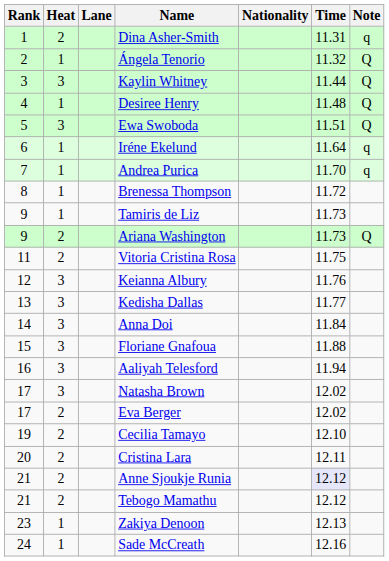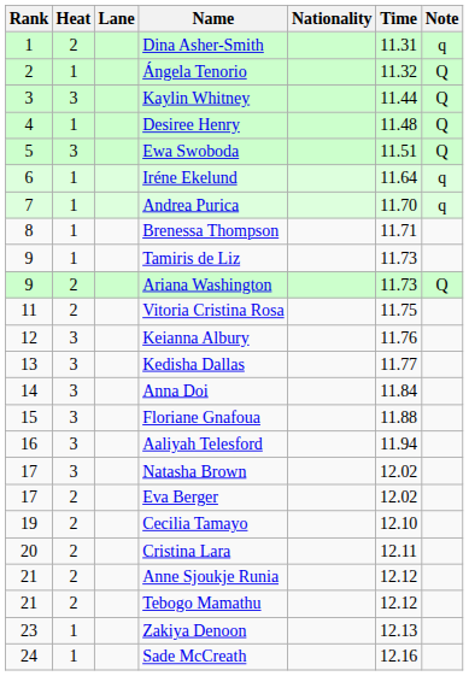Brenessa Thompson | Time: 11.72 -> 11.71
Anne Sjoukje Runia | Time: lavender background -> no background
